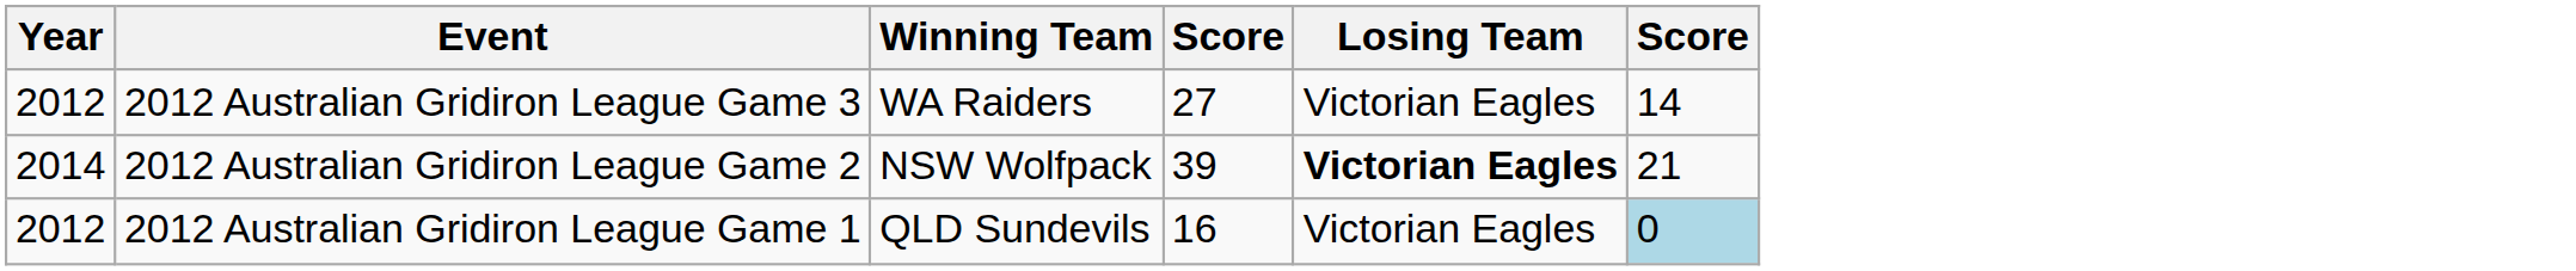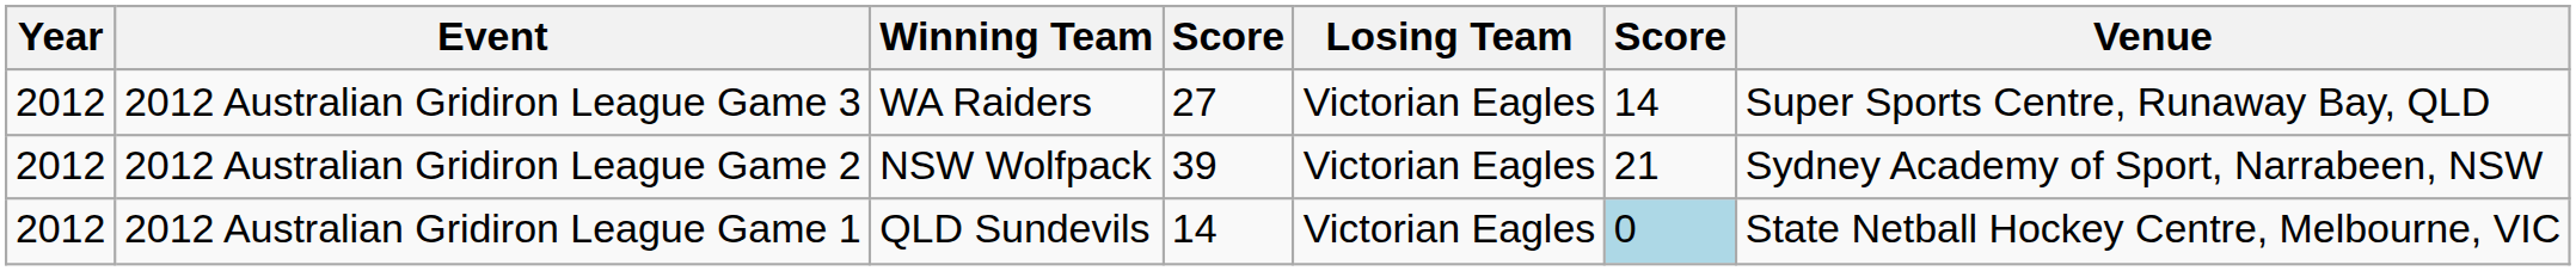+ column: Venue | Super Sports Centre, Runaway Bay, QLD | Sydney Academy of Sport, Narrabeen, NSW | State Netball Hockey Centre, Melbourne, VIC
2012 Australian Gridiron League Game 2 | Year: 2014 -> 2012
2012 Australian Gridiron League Game 2 | Losing Team: bold -> normal
2012 Australian Gridiron League Game 1 | column 4: 16 -> 14
